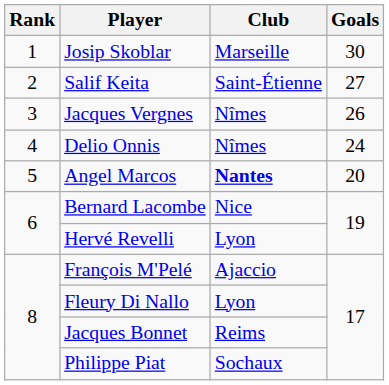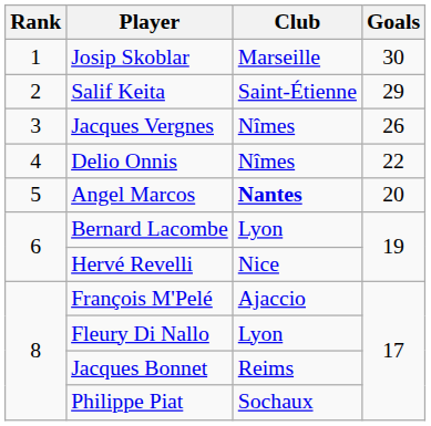Salif Keita | Goals: 27 -> 29
Delio Onnis | Goals: 24 -> 22
Bernard Lacombe | Club: Nice -> Lyon
Hervé Revelli | Club: Lyon -> Nice
